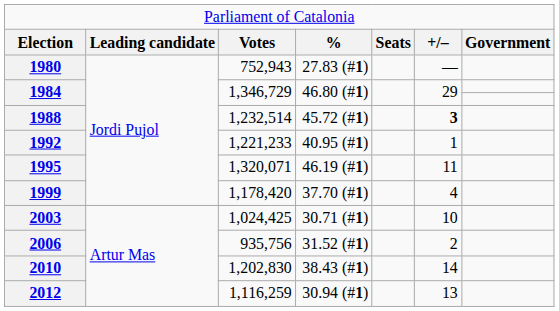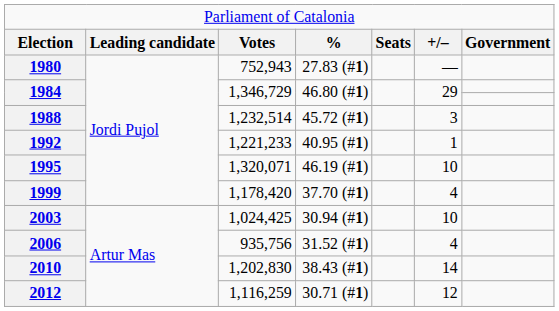1988 | column 6: bold -> normal
1995 | column 6: 11 -> 10
2003 | column 4: 30.71 (#1) -> 30.94 (#1)
2006 | column 6: 2 -> 4
2012 | column 4: 30.94 (#1) -> 30.71 (#1)
2012 | column 6: 13 -> 12
